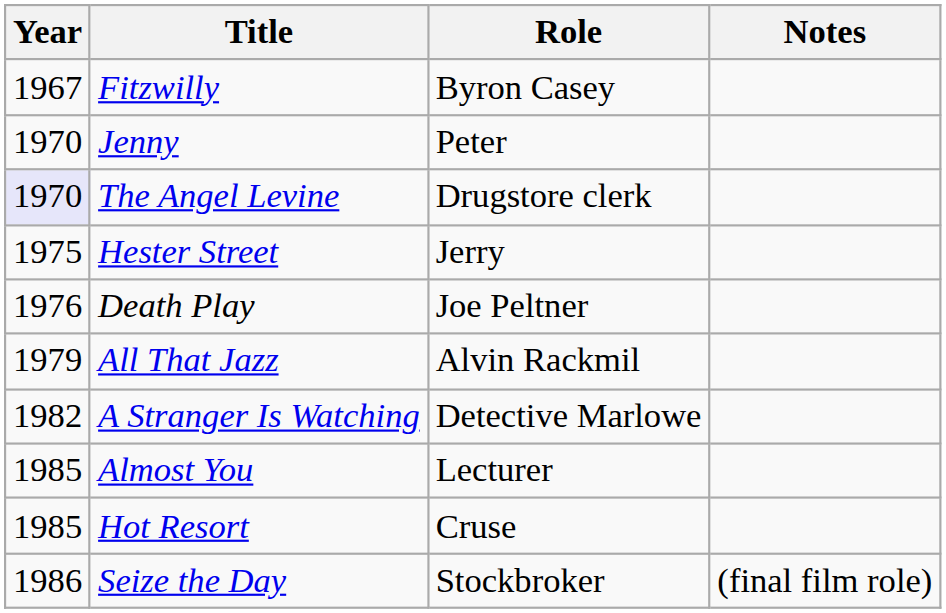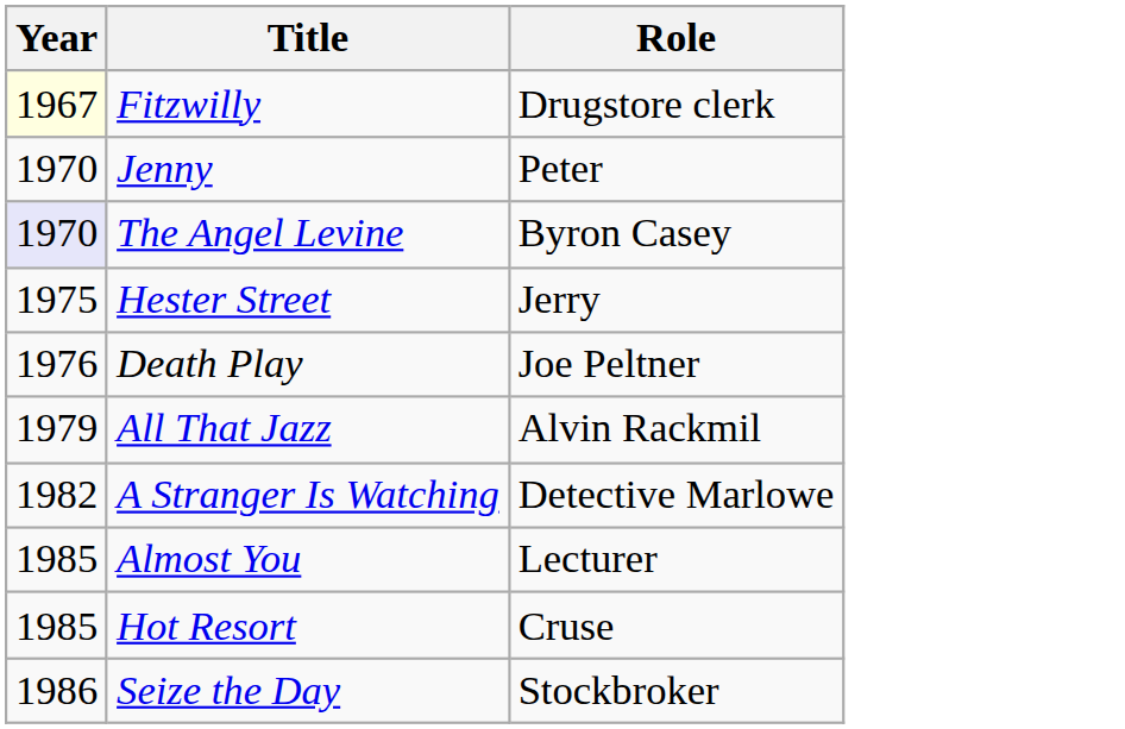- column: Notes | (final film role)
Fitzwilly | Year: no background -> lightyellow background
Fitzwilly | Role: Byron Casey -> Drugstore clerk
The Angel Levine | Role: Drugstore clerk -> Byron Casey
